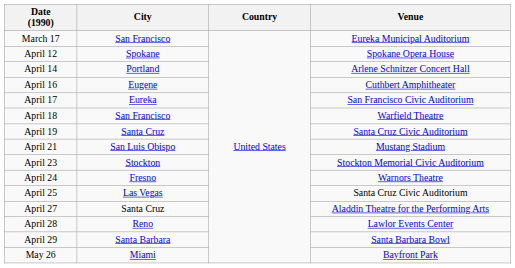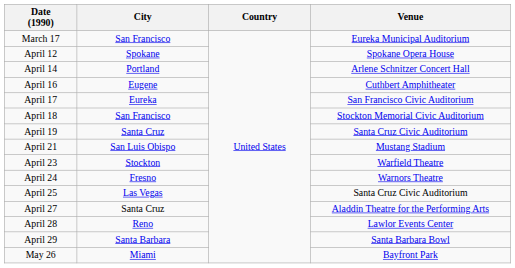April 18 | Venue: Warfield Theatre -> Stockton Memorial Civic Auditorium
April 23 | Venue: Stockton Memorial Civic Auditorium -> Warfield Theatre
